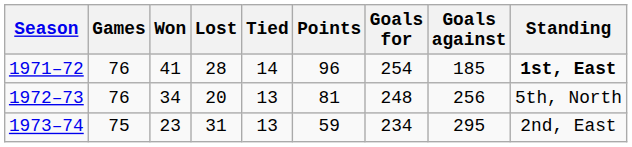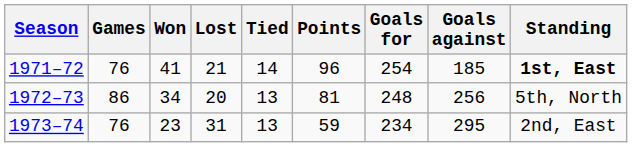1971–72 | Lost: 28 -> 21
1972–73 | Games: 76 -> 86
1973–74 | Games: 75 -> 76
